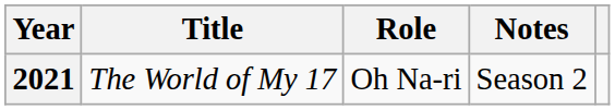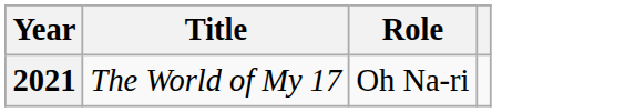- column: Notes | Season 2
